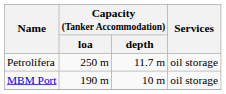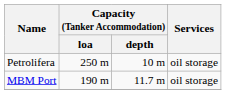Petrolifera | Capacity (Tanker Accommodation) / depth: 11.7 m -> 10 m
MBM Port | Capacity (Tanker Accommodation) / depth: 10 m -> 11.7 m
